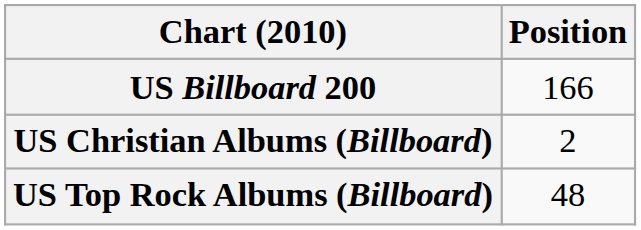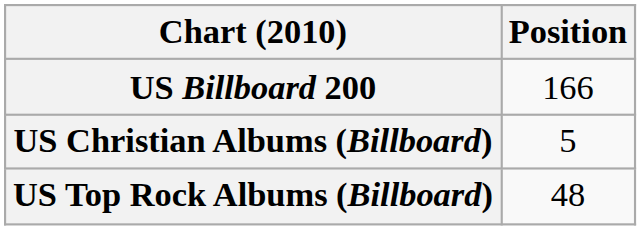US Christian Albums (Billboard) | Position: 2 -> 5
